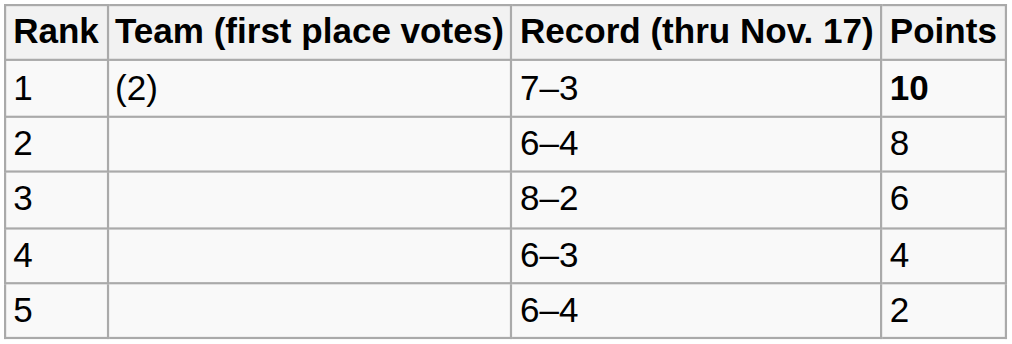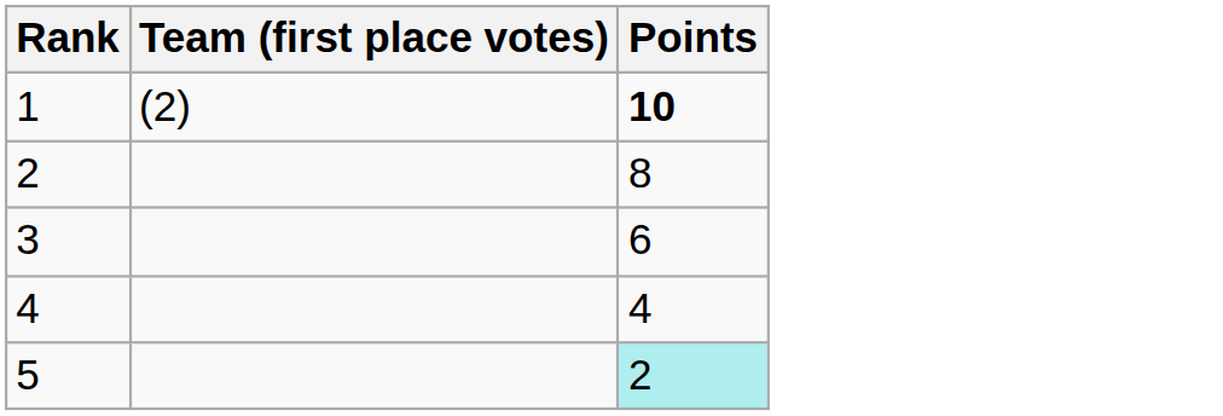- column: Record (thru Nov. 17) | 7–3 | 6–4 | 8–2 | 6–3 | 6–4
5 | Points: no background -> paleturquoise background
